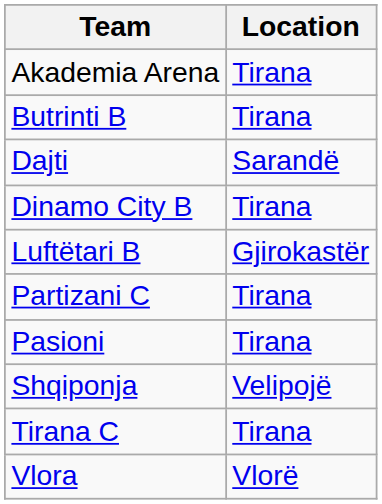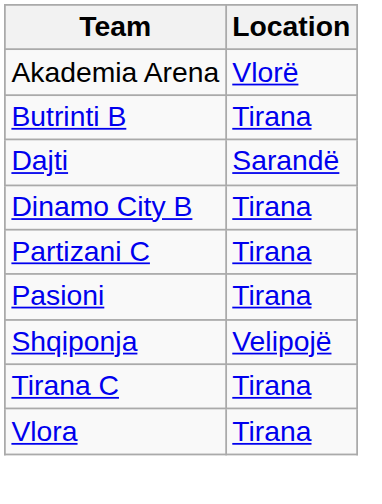Akademia Arena | Location: Tirana -> Vlorë
- row: Luftëtari B | Gjirokastër
Vlora | Location: Vlorë -> Tirana
